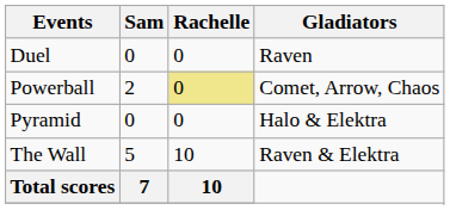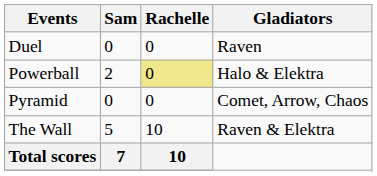Powerball | Gladiators: Comet, Arrow, Chaos -> Halo & Elektra
Pyramid | Gladiators: Halo & Elektra -> Comet, Arrow, Chaos
